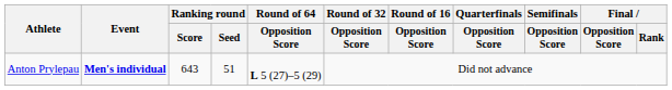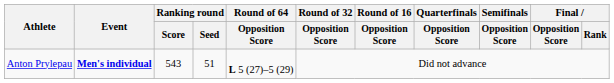Anton Prylepau | Ranking round / Score: 643 -> 543
